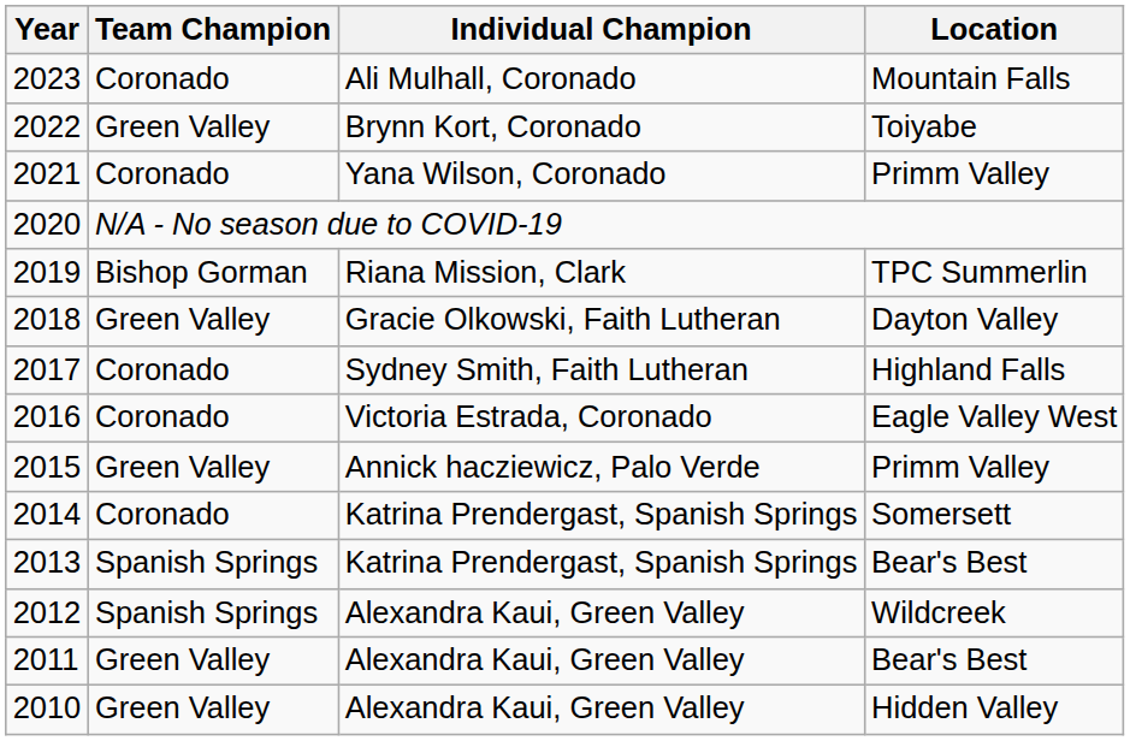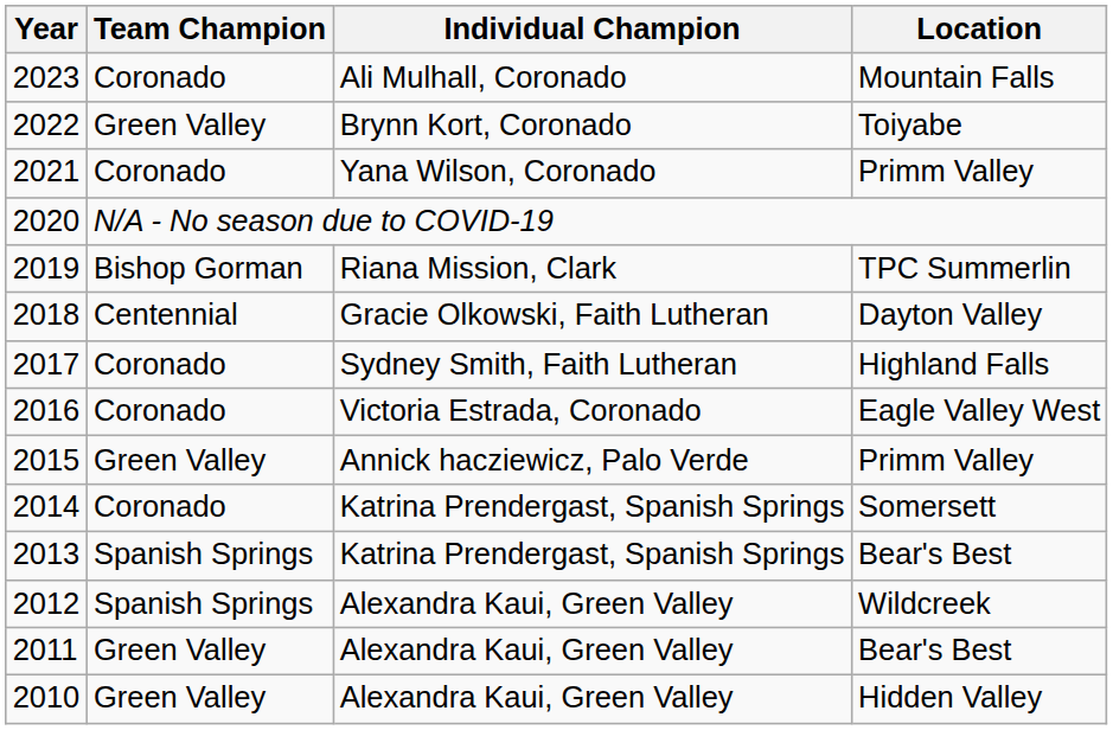2018 | Team Champion: Green Valley -> Centennial
